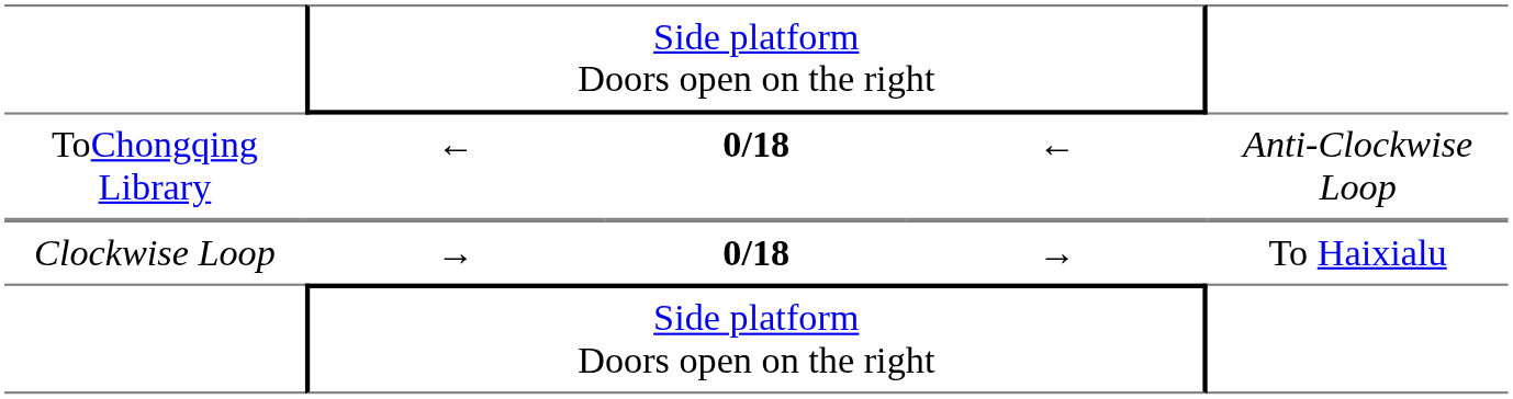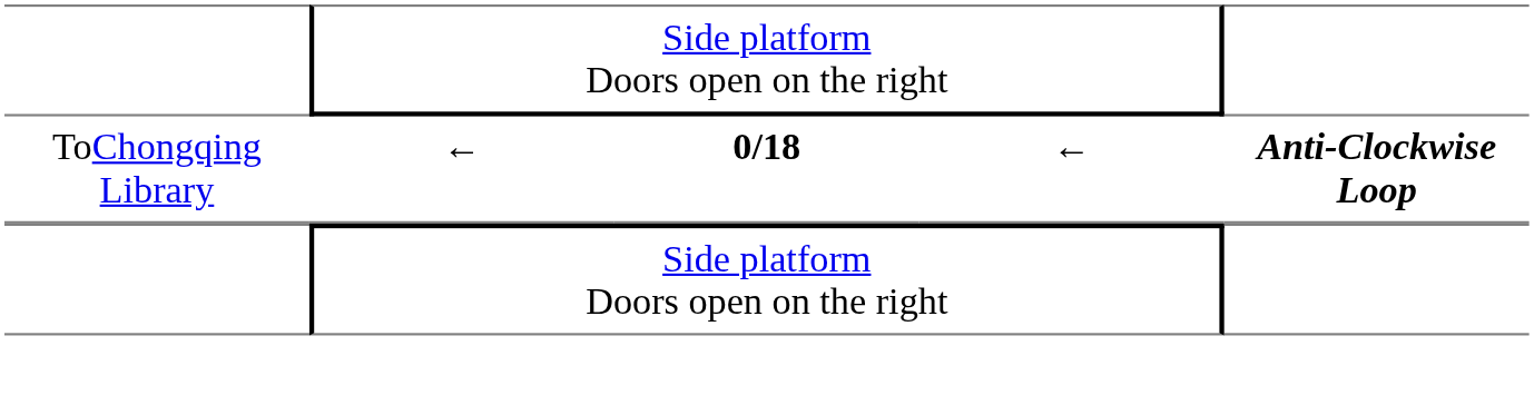ToChongqing Library | column 5: normal -> bold
- row: Clockwise Loop | → | 0/18 | → | To Haixialu
